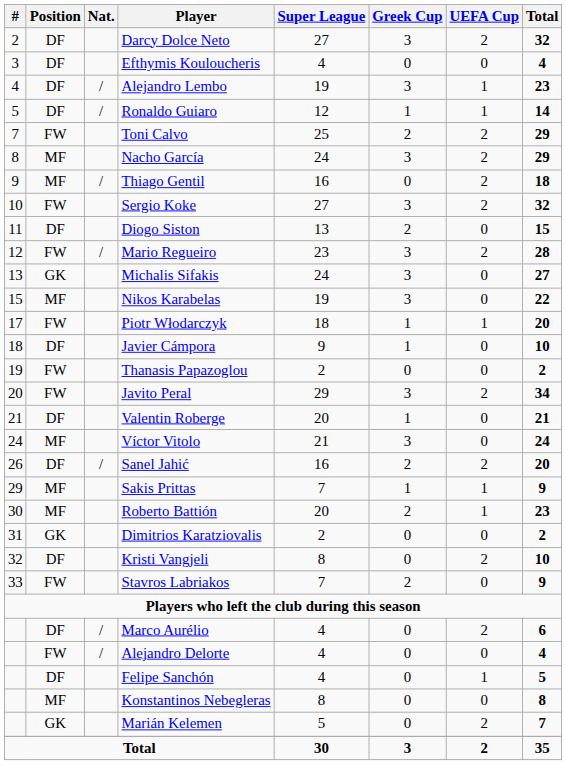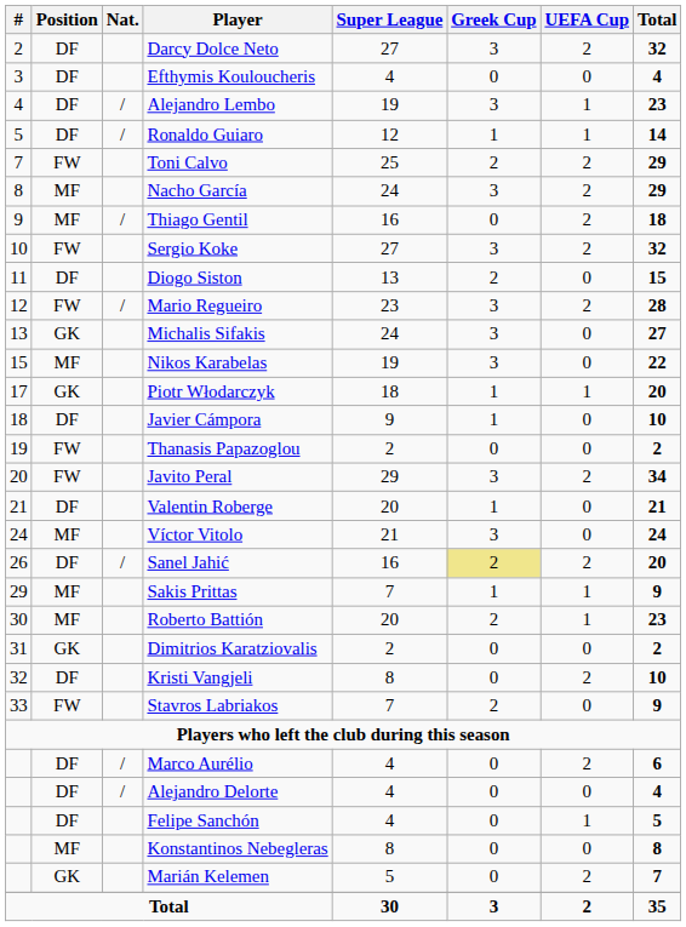Piotr Włodarczyk | Position: FW -> GK
Sanel Jahić | Greek Cup: no background -> khaki background
Alejandro Delorte | Position: FW -> DF
